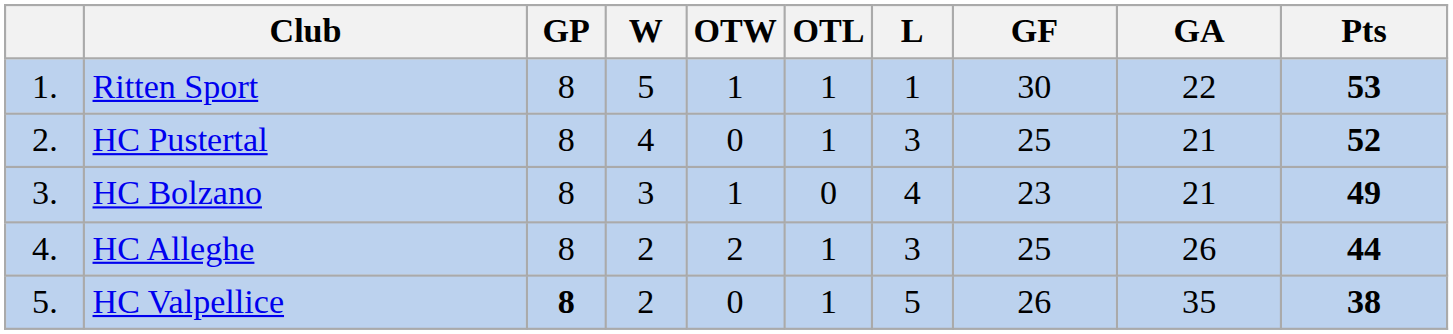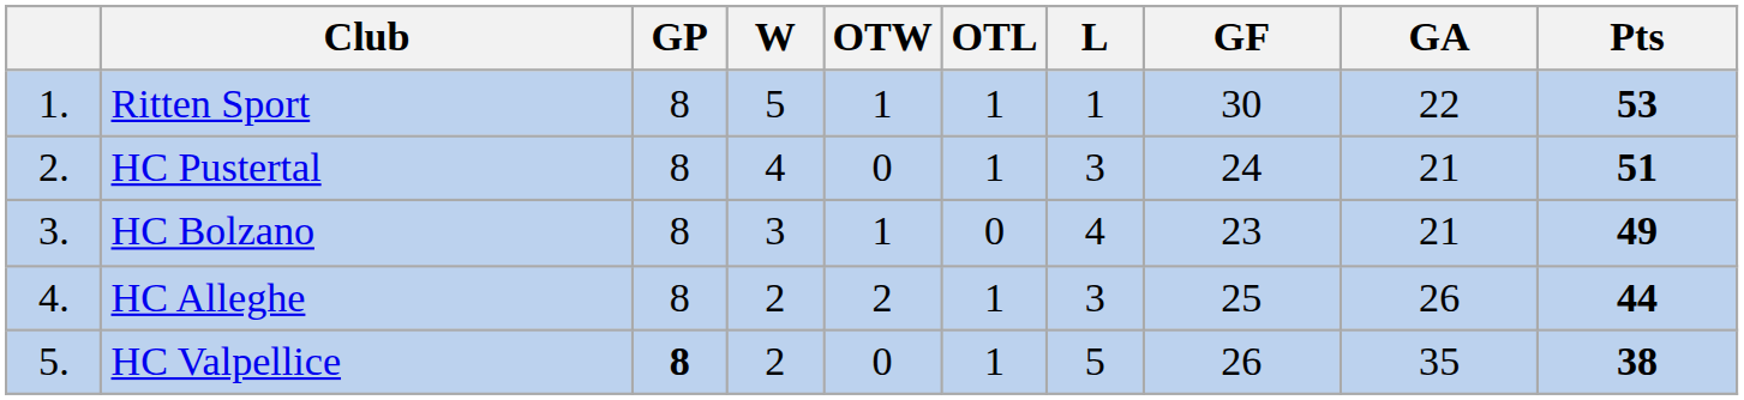HC Pustertal | GF: 25 -> 24
HC Pustertal | Pts: 52 -> 51
